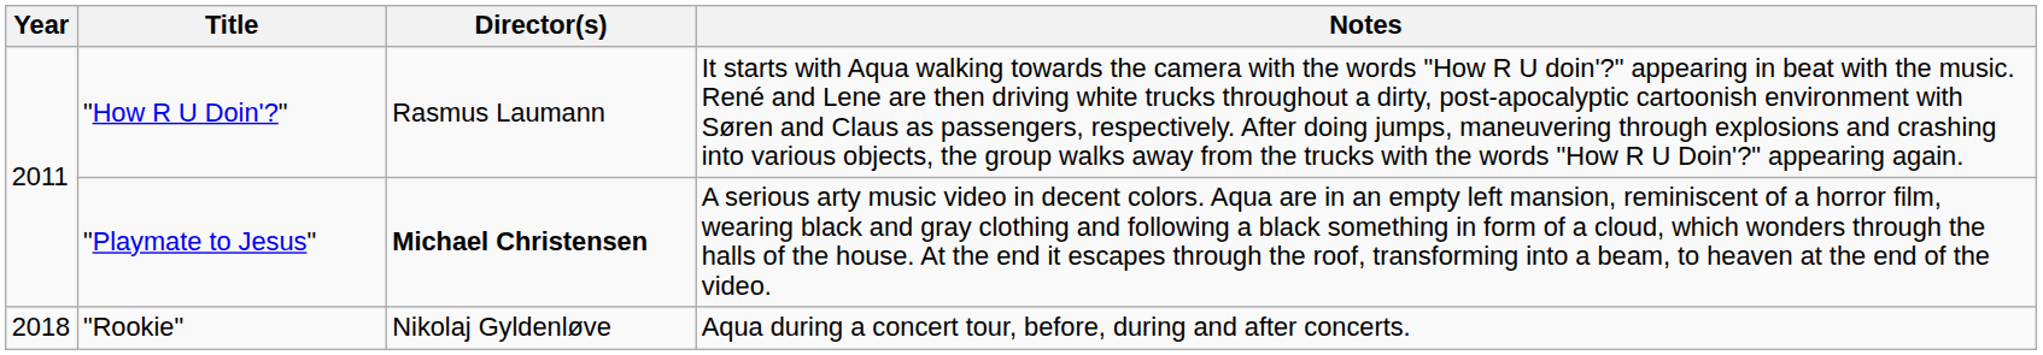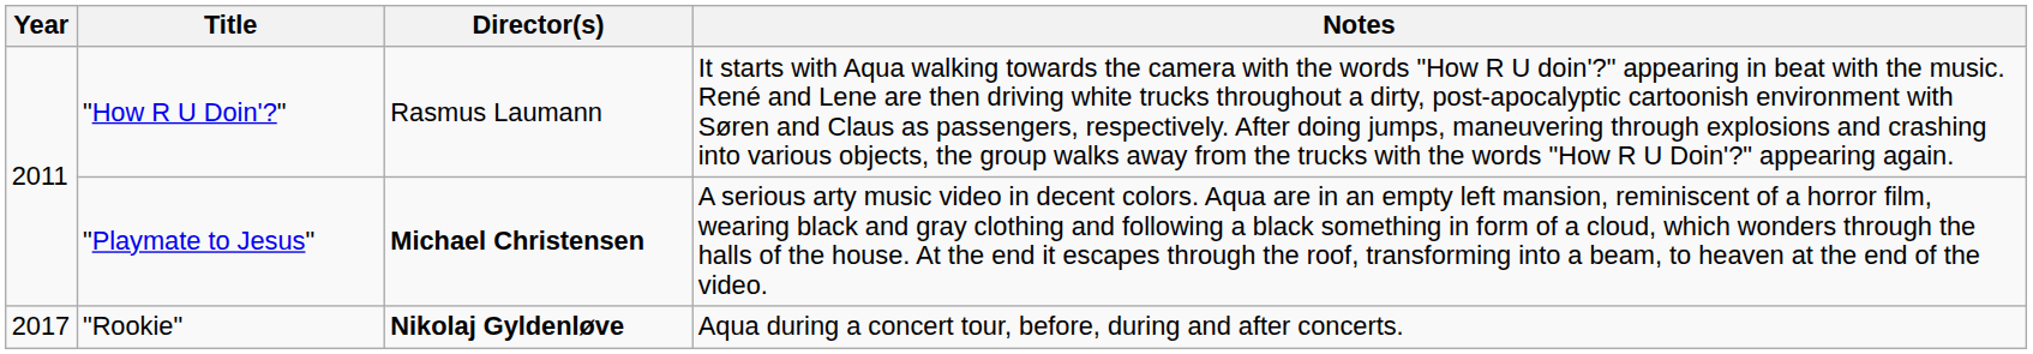"Rookie" | Year: 2018 -> 2017
"Rookie" | Director(s): normal -> bold
